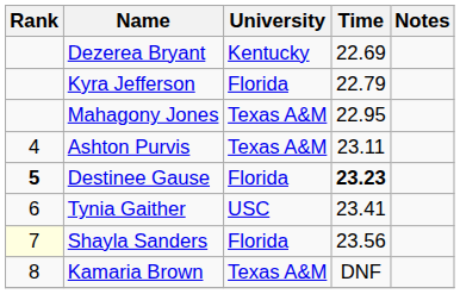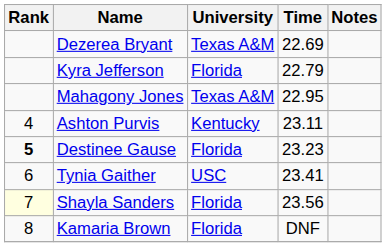Dezerea Bryant | University: Kentucky -> Texas A&M
Ashton Purvis | University: Texas A&M -> Kentucky
Destinee Gause | Time: bold -> normal
Kamaria Brown | University: Texas A&M -> Florida
